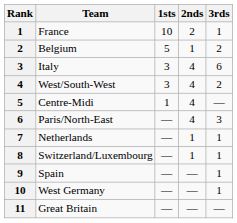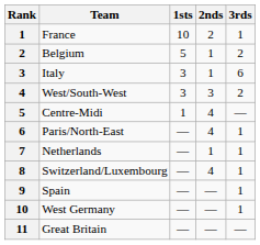Italy | 2nds: 4 -> 1
West/South-West | 2nds: 4 -> 3
Paris/North-East | 3rds: 3 -> 1
Switzerland/Luxembourg | 2nds: 1 -> 4
